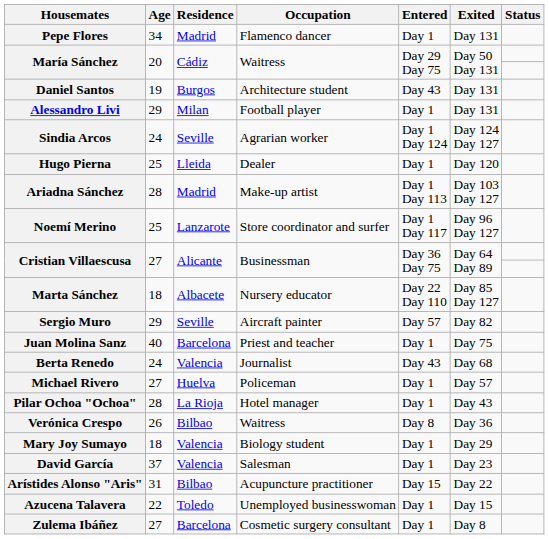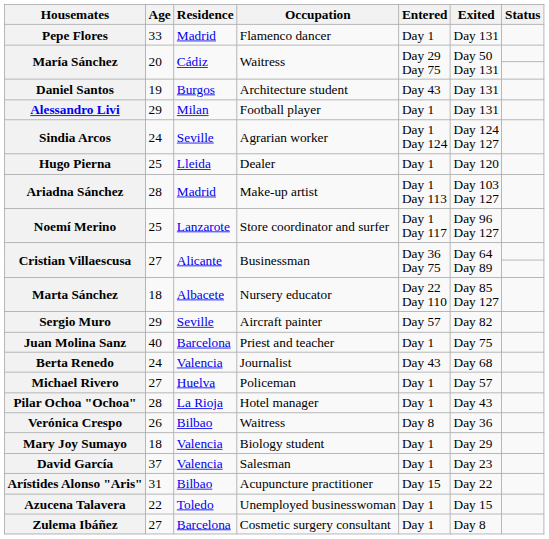Pepe Flores | Age: 34 -> 33
